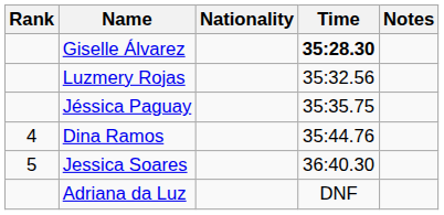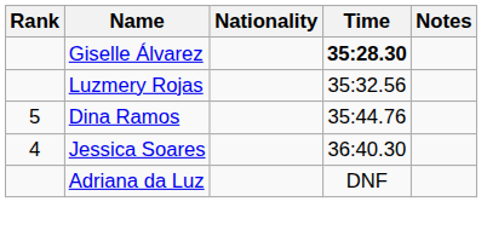- row: Jéssica Paguay | 35:35.75
Dina Ramos | Rank: 4 -> 5
Jessica Soares | Rank: 5 -> 4
